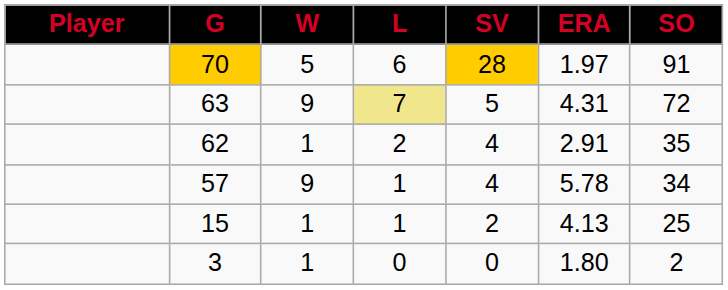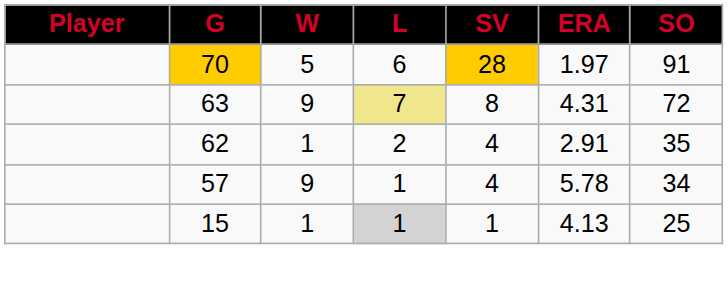63 | SV: 5 -> 8
15 | L: no background -> lightgrey background
15 | SV: 2 -> 1
- row: 3 | 1 | 0 | 0 | 1.80 | 2
